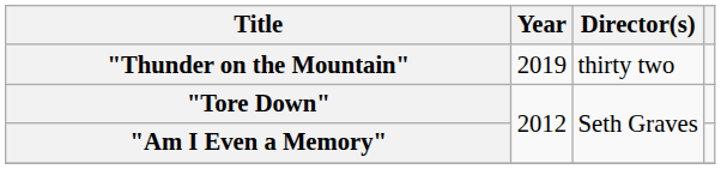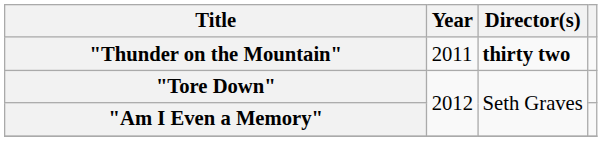"Thunder on the Mountain" | Year: 2019 -> 2011
"Thunder on the Mountain" | Director(s): normal -> bold
